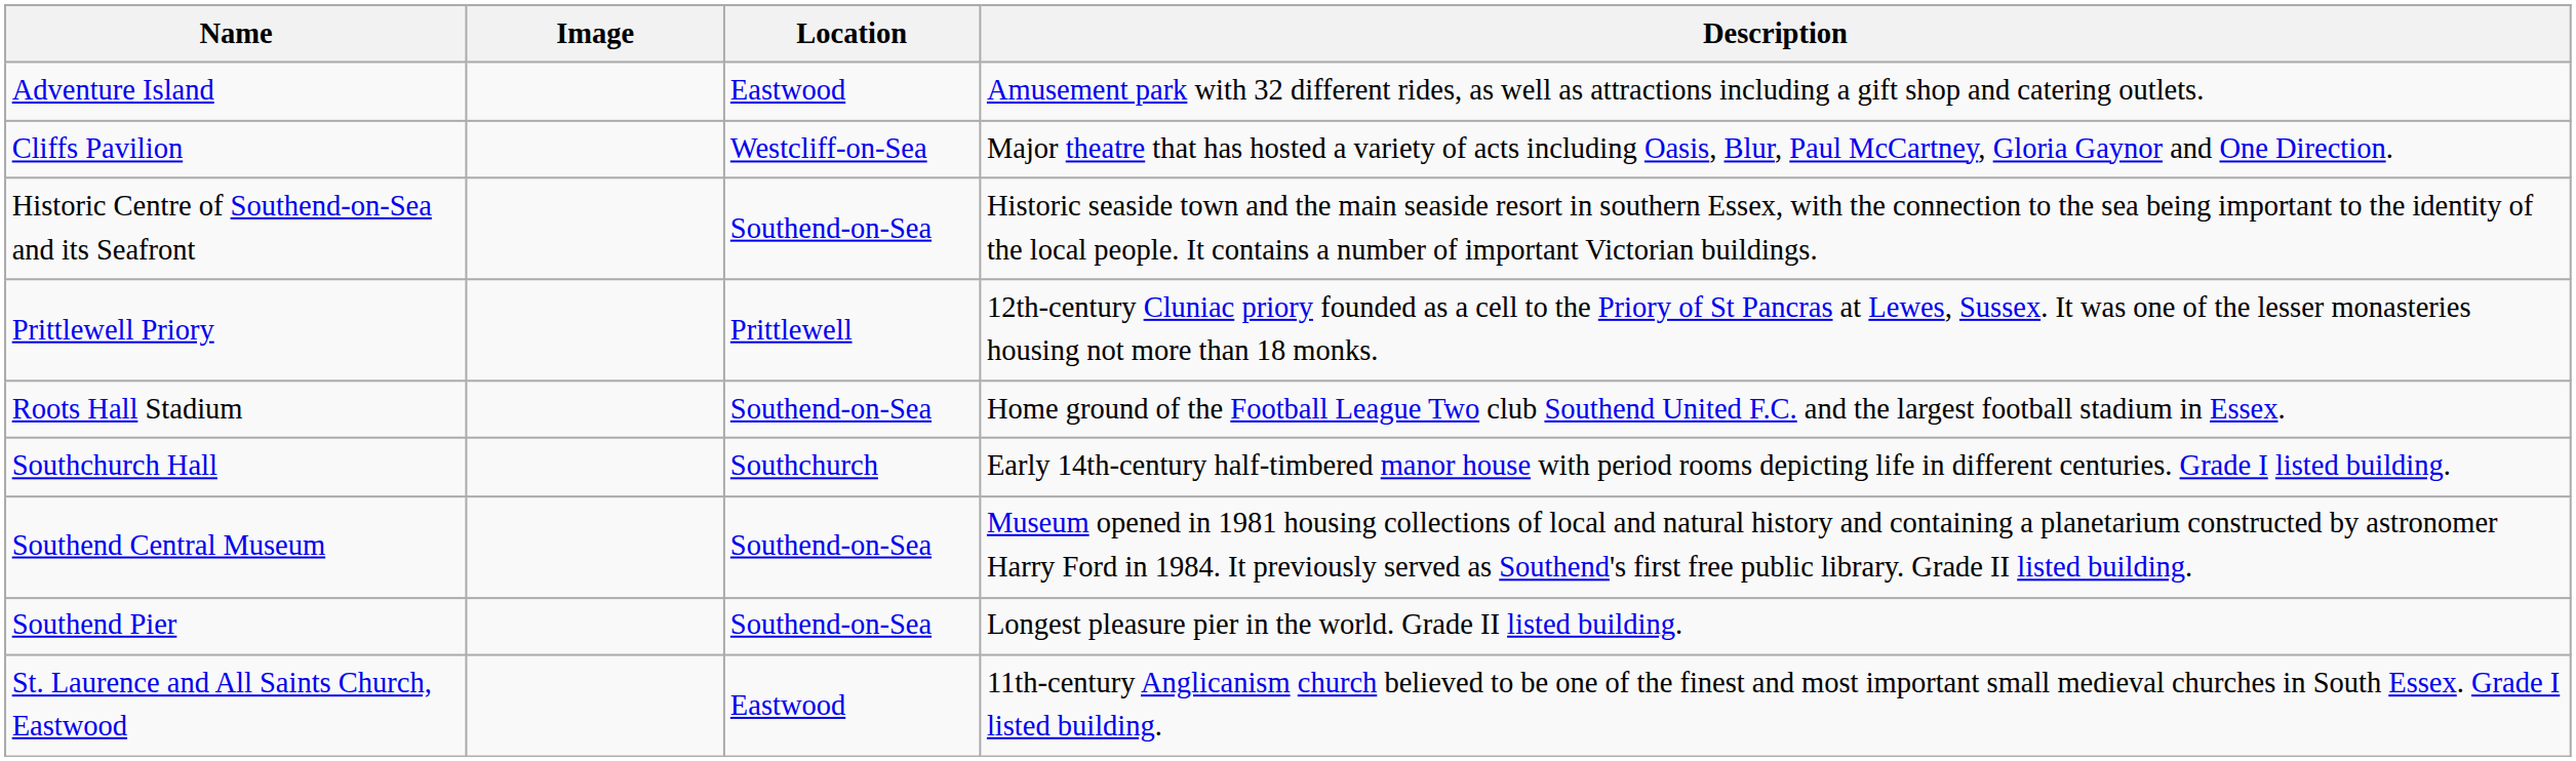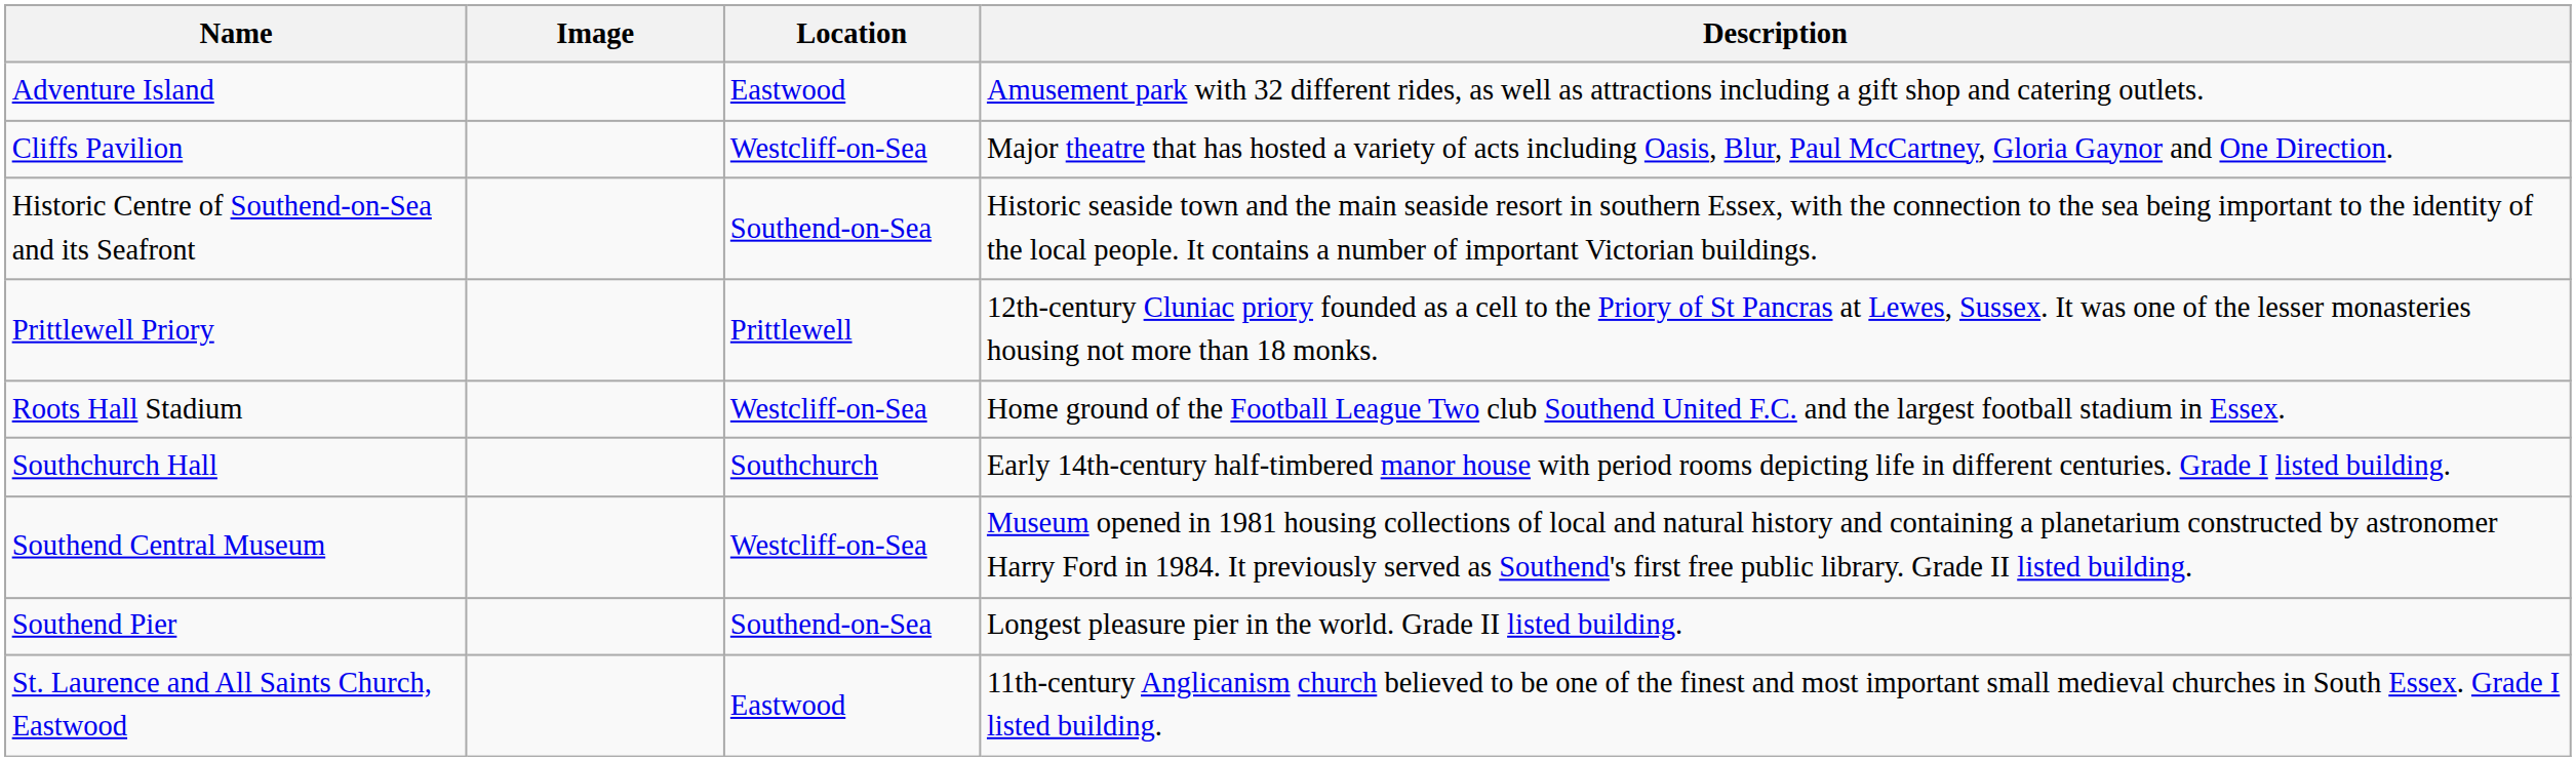Roots Hall Stadium | Location: Southend-on-Sea -> Westcliff-on-Sea
Southend Central Museum | Location: Southend-on-Sea -> Westcliff-on-Sea
